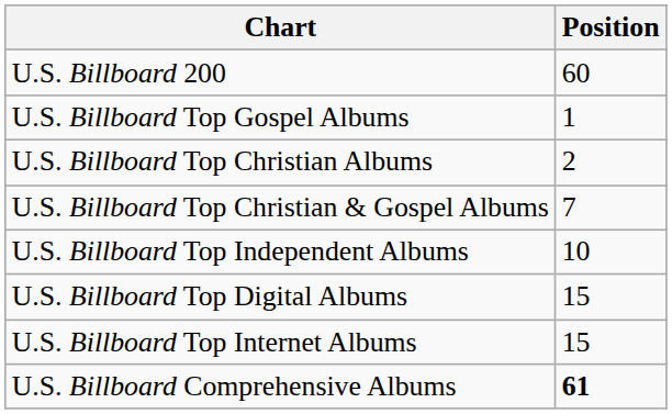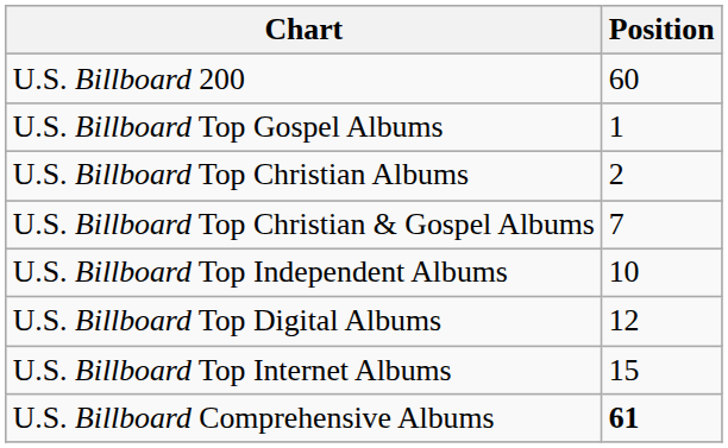U.S. Billboard Top Digital Albums | Position: 15 -> 12
